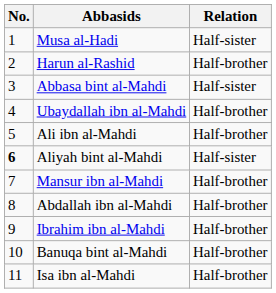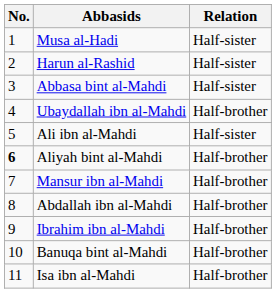Harun al-Rashid | Relation: Half-brother -> Half-sister
Ali ibn al-Mahdi | Relation: Half-brother -> Half-sister
Aliyah bint al-Mahdi | Relation: Half-sister -> Half-brother
